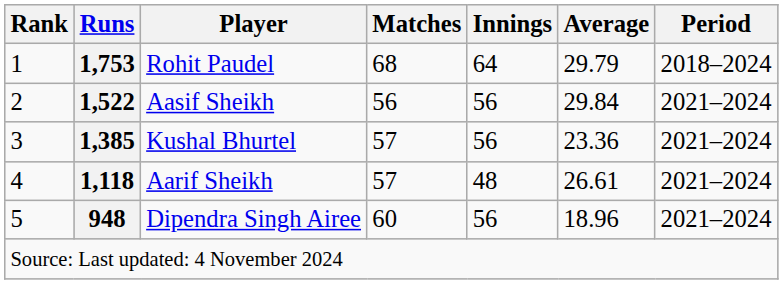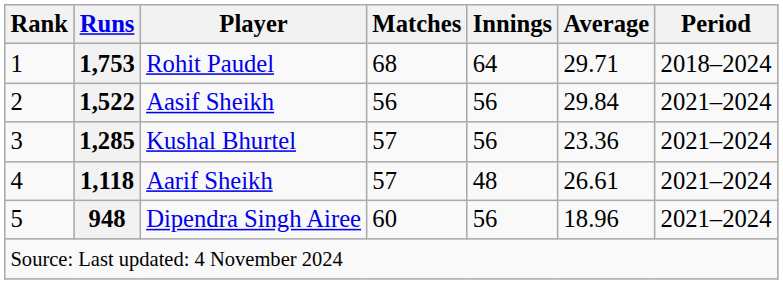Rohit Paudel | Average: 29.79 -> 29.71
Kushal Bhurtel | Runs: 1,385 -> 1,285
